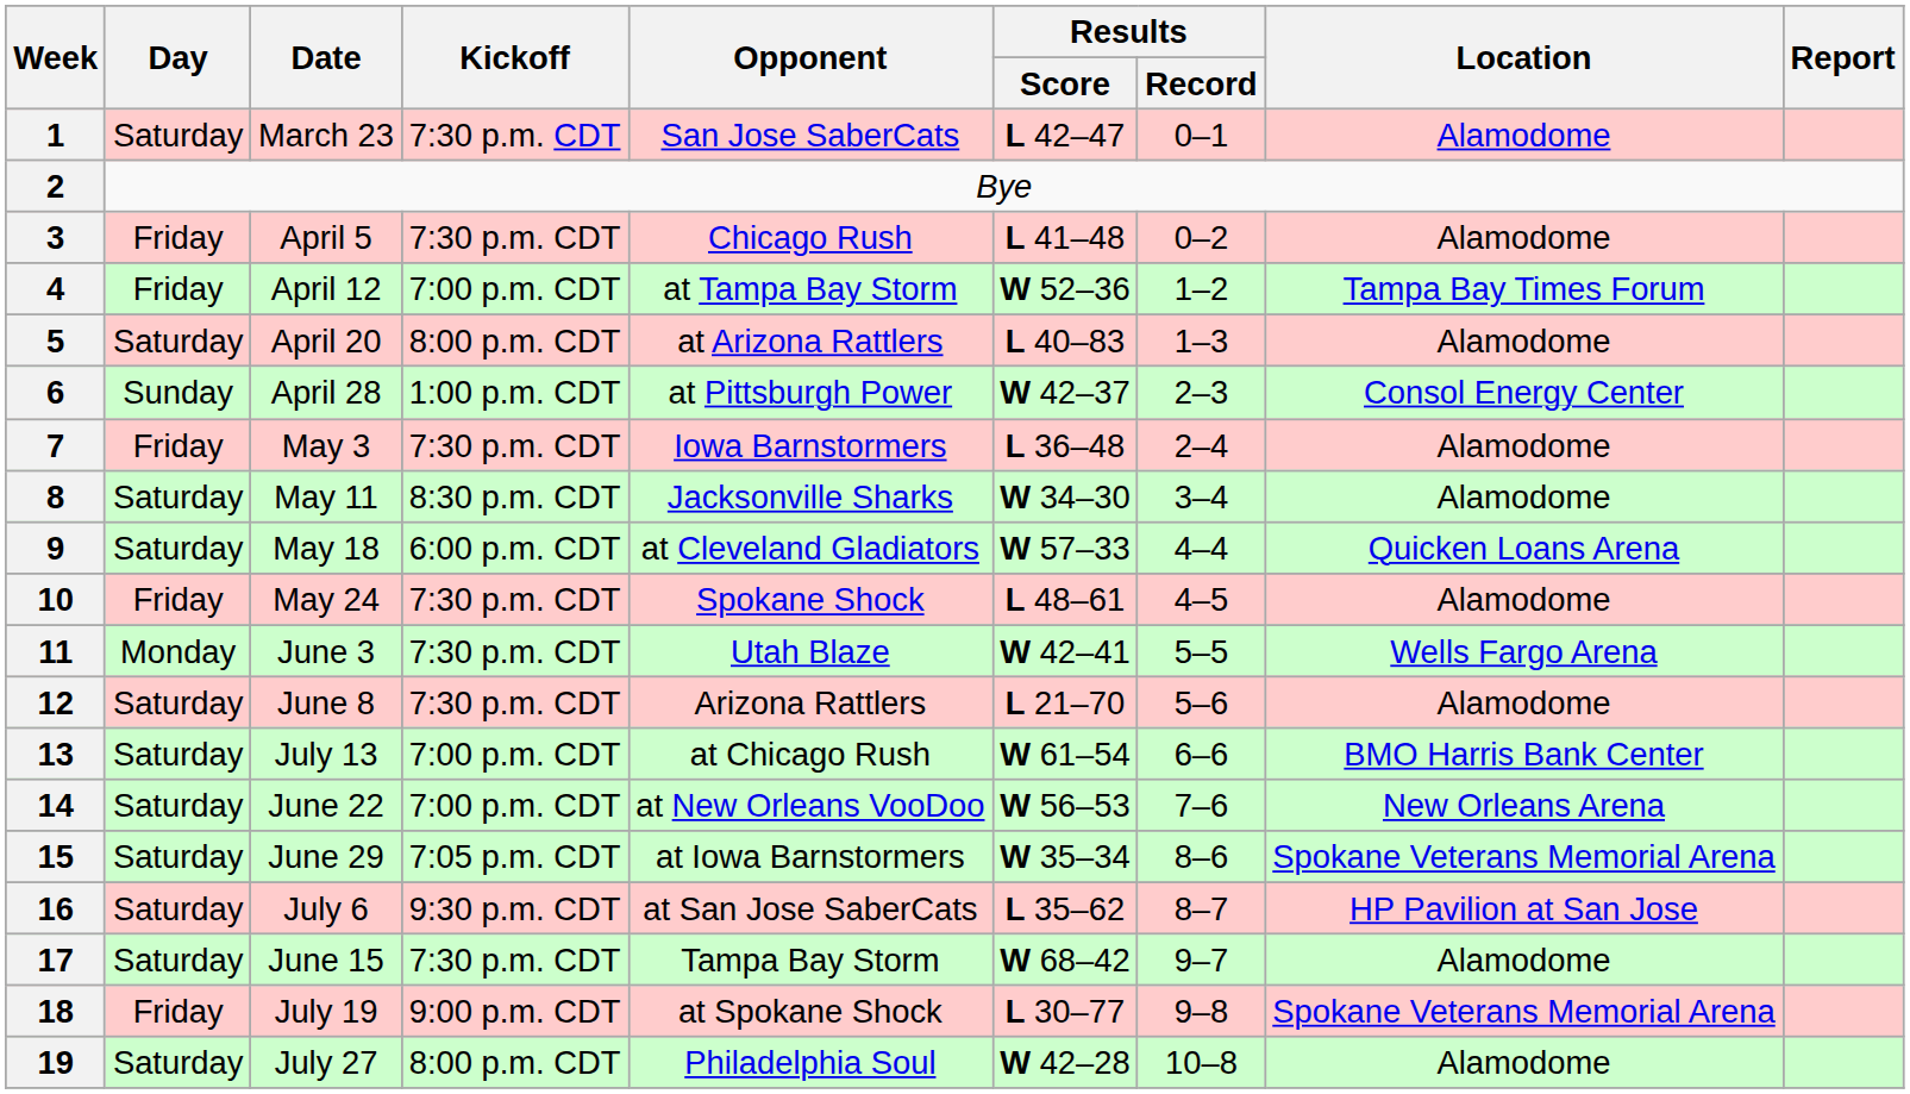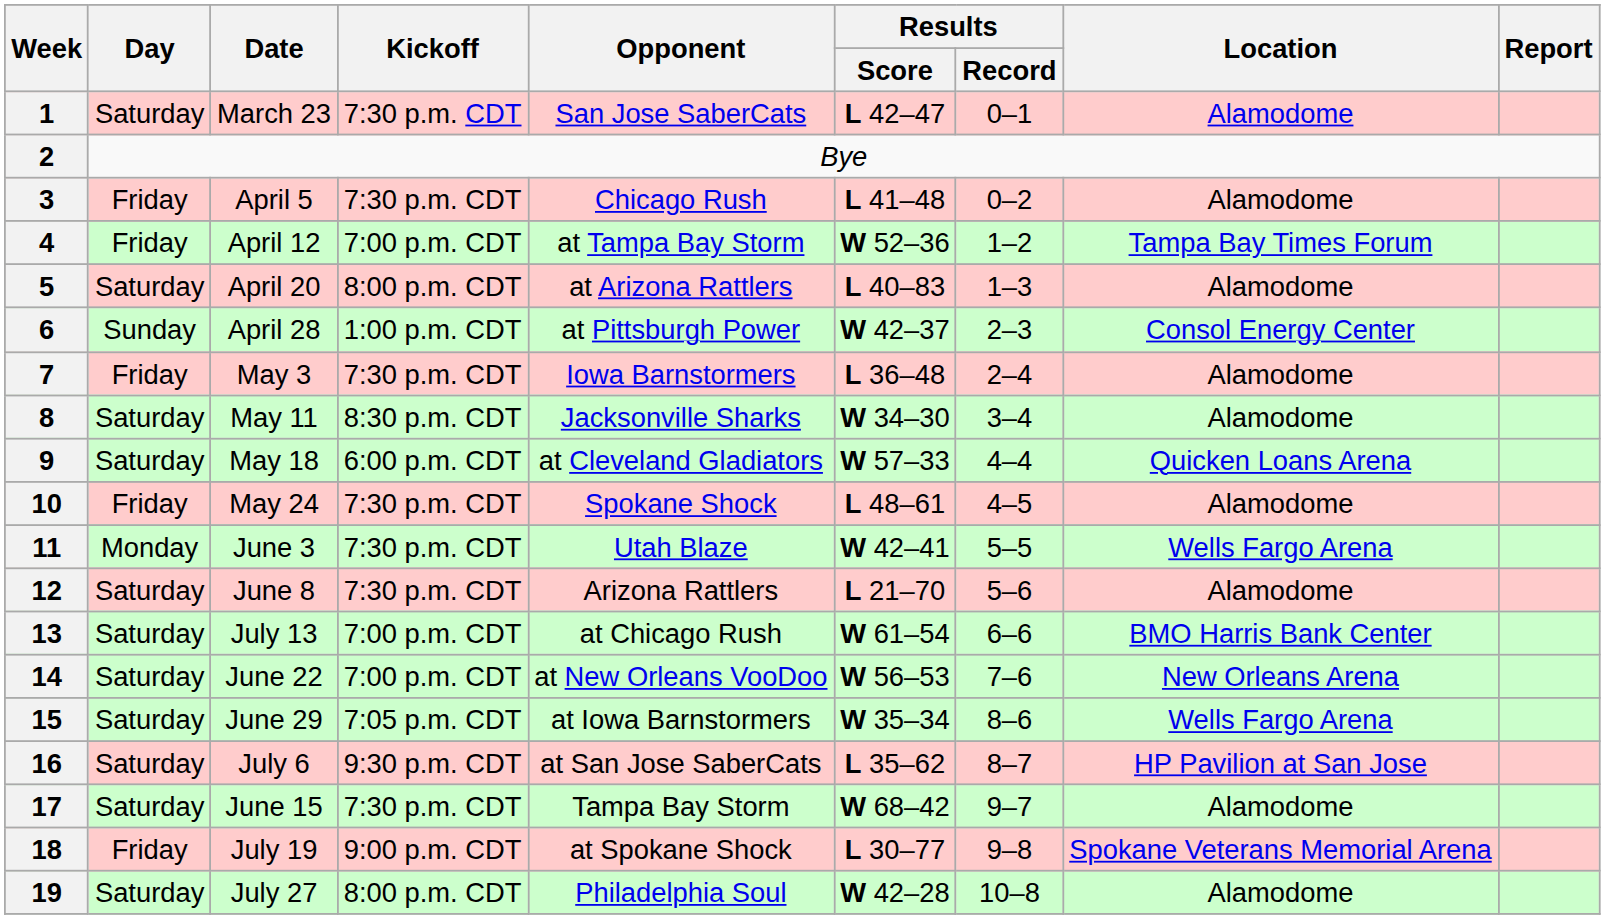15 | Location: Spokane Veterans Memorial Arena -> Wells Fargo Arena
